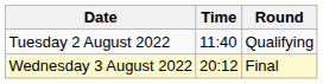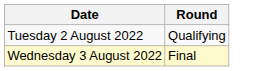- column: Time | 11:40 | 20:12
